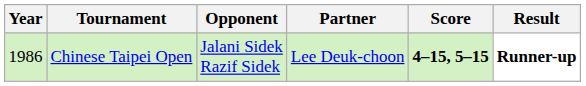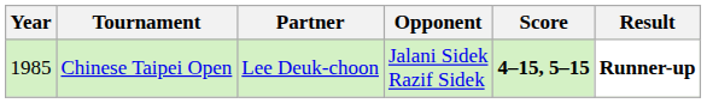columns swapped: Partner <-> Opponent
Chinese Taipei Open | Year: 1986 -> 1985
